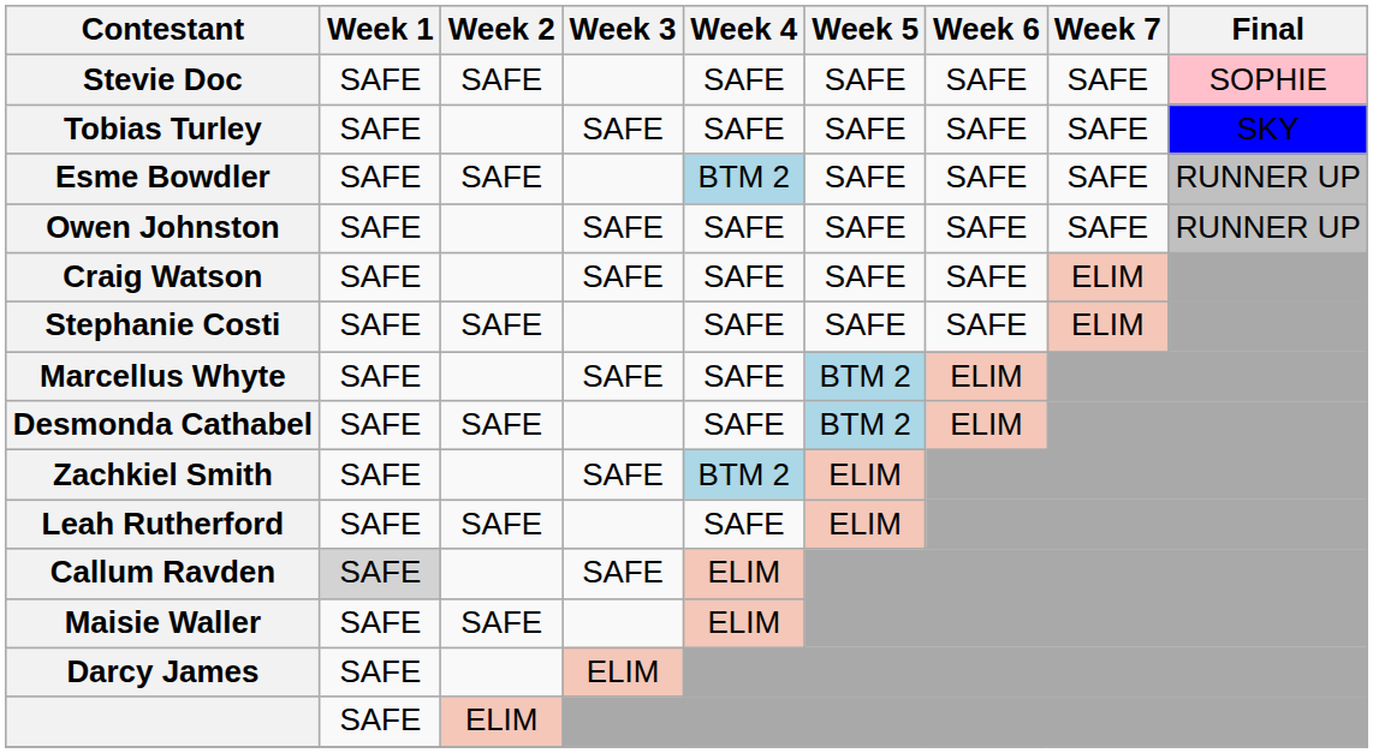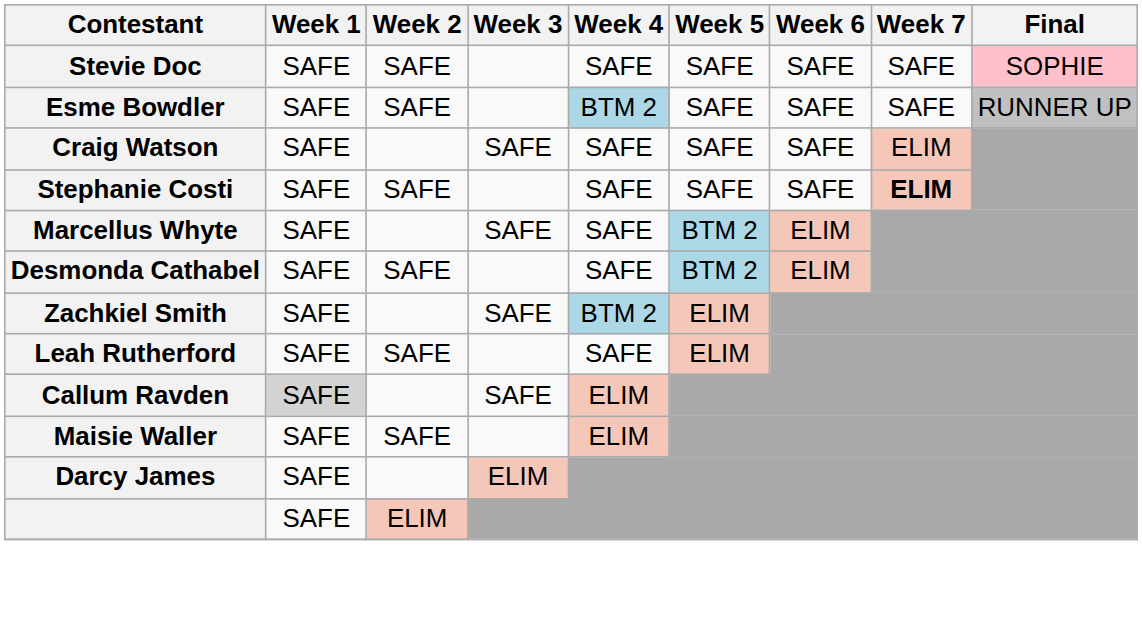- row: Tobias Turley | SAFE | SAFE | SAFE | SAFE | SAFE | SAFE | SKY
- row: Owen Johnston | SAFE | SAFE | SAFE | SAFE | SAFE | SAFE | RUNNER UP
Stephanie Costi | Week 7: normal -> bold
